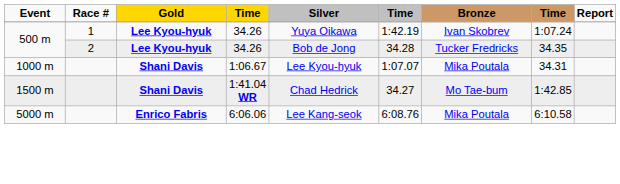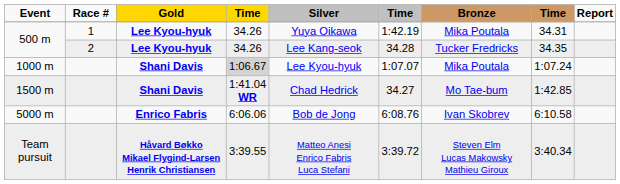500 m / 1 | Bronze: Ivan Skobrev -> Mika Poutala
500 m / 1 | column 8: 1:07.24 -> 34.31
500 m / 2 | Silver: Bob de Jong -> Lee Kang-seok
1000 m | column 4: no background -> lightgrey background
1000 m | column 8: 34.31 -> 1:07.24
5000 m | Silver: Lee Kang-seok -> Bob de Jong
5000 m | Bronze: Mika Poutala -> Ivan Skobrev
+ row: Team pursuit | Håvard Bøkko Mikael Flygind-Larsen Henrik Christiansen | 3:39.55 | Matteo Anesi Enrico Fabris Luca Stefani | 3:39.72 | Steven Elm Lucas Makowsky Mathieu Giroux | 3:40.34
